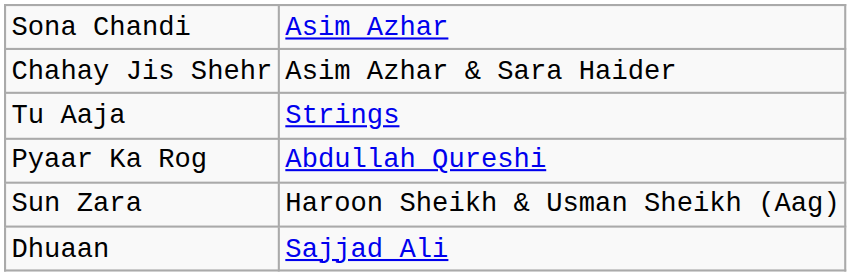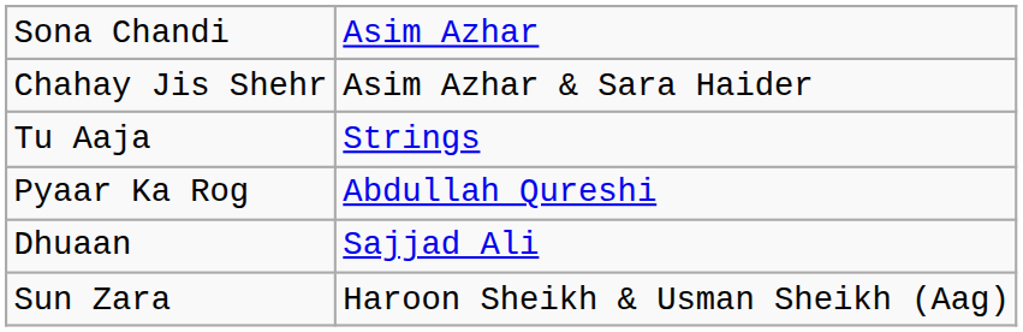rows swapped: Dhuaan <-> Sun Zara
